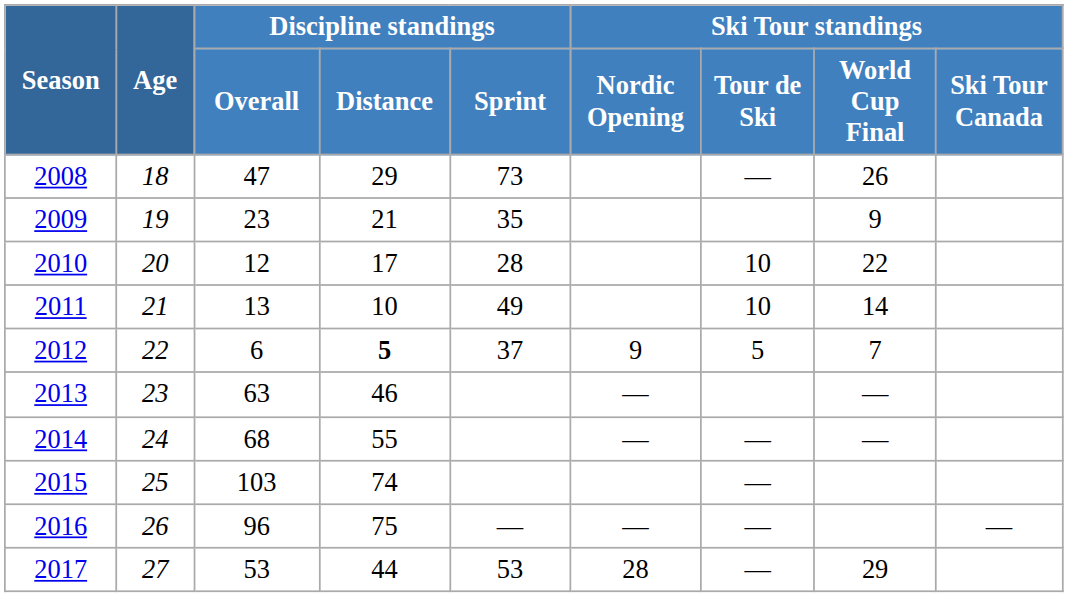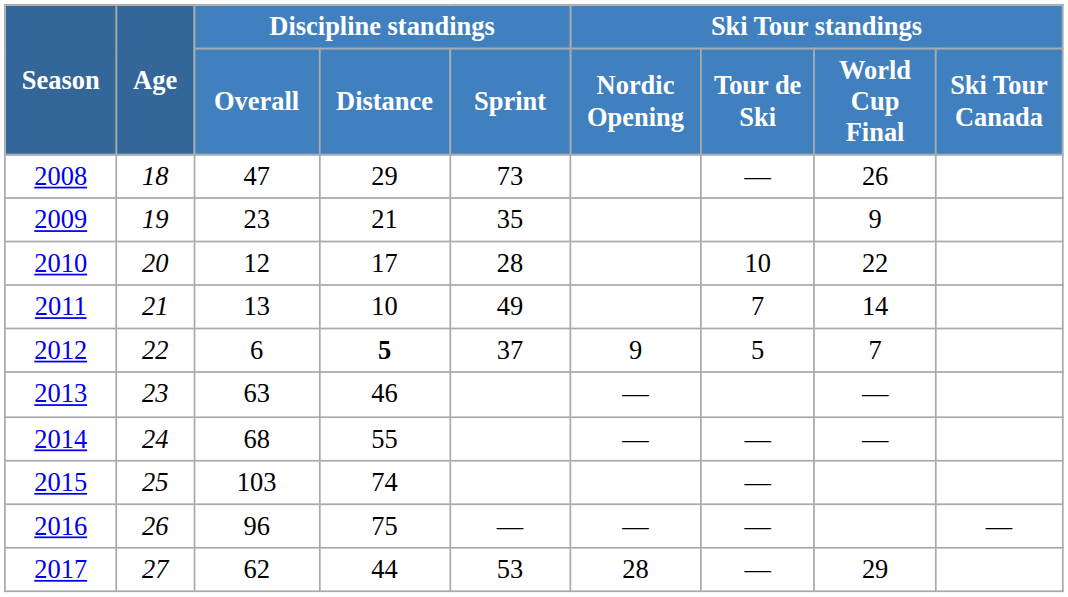2011 | Ski Tour standings / Tour de Ski: 10 -> 7
2017 | Discipline standings / Overall: 53 -> 62
